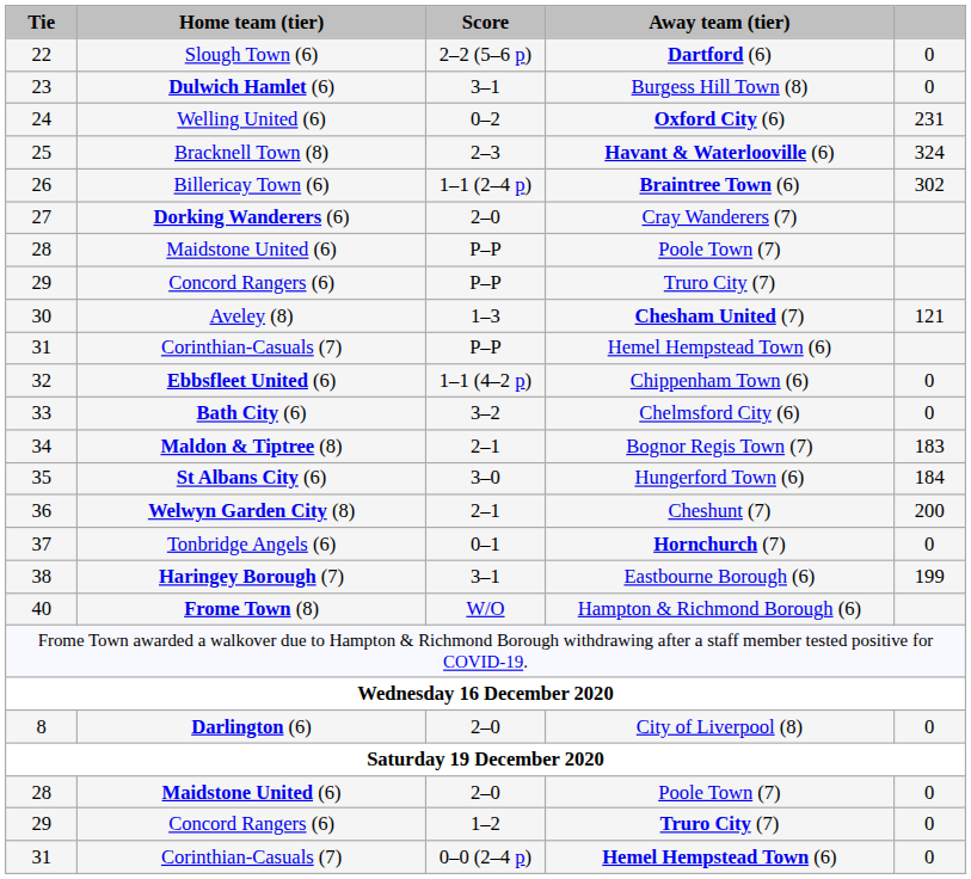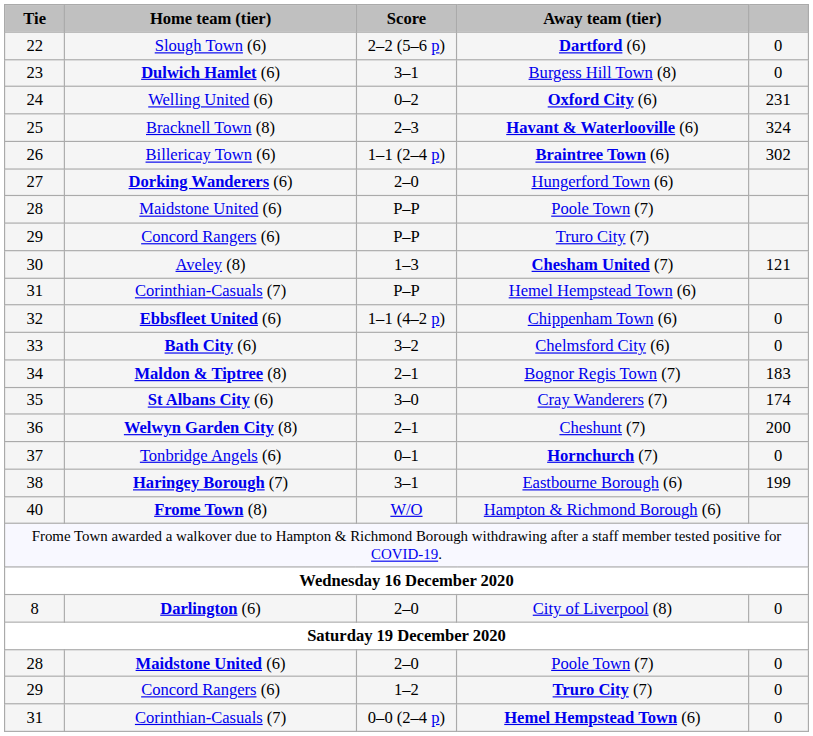27 | Away team (tier): Cray Wanderers (7) -> Hungerford Town (6)
35 | Away team (tier): Hungerford Town (6) -> Cray Wanderers (7)
35 | column 5: 184 -> 174
